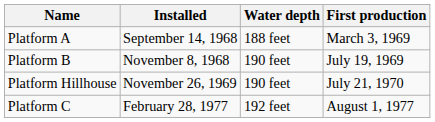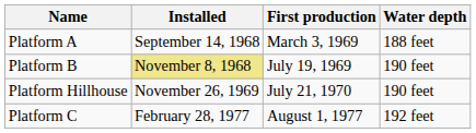columns swapped: First production <-> Water depth
Platform B | Installed: no background -> khaki background
